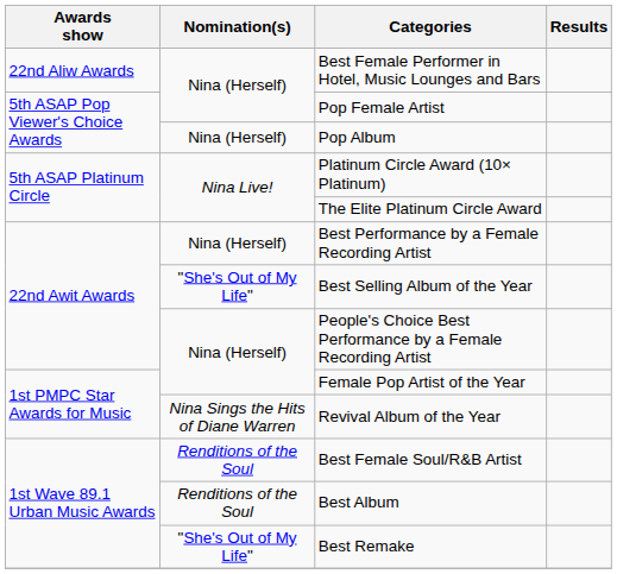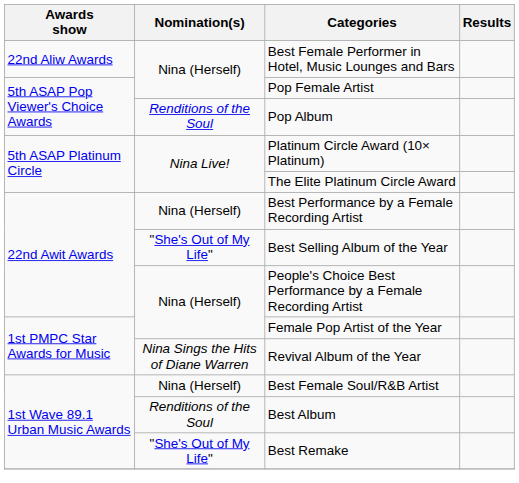Pop Album | Nomination(s): Nina (Herself) -> Renditions of the Soul
Best Female Soul/R&B Artist | Nomination(s): Renditions of the Soul -> Nina (Herself)
